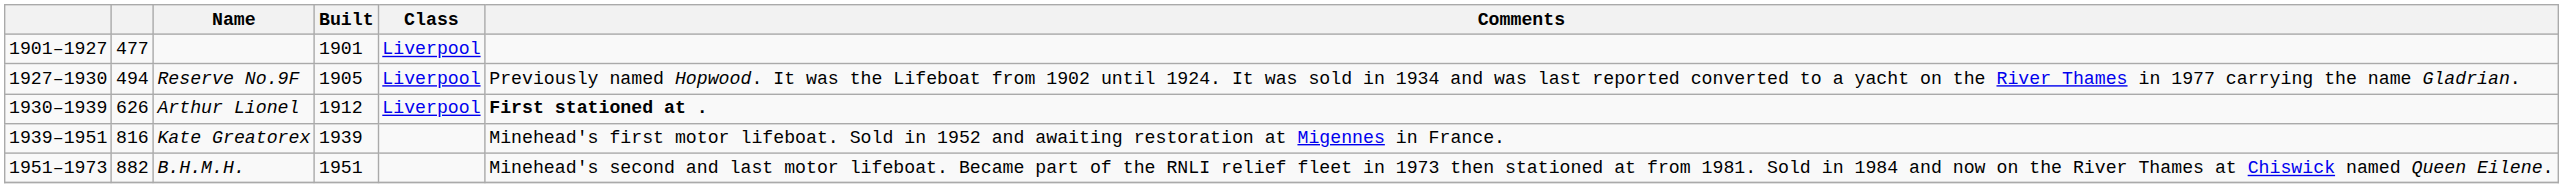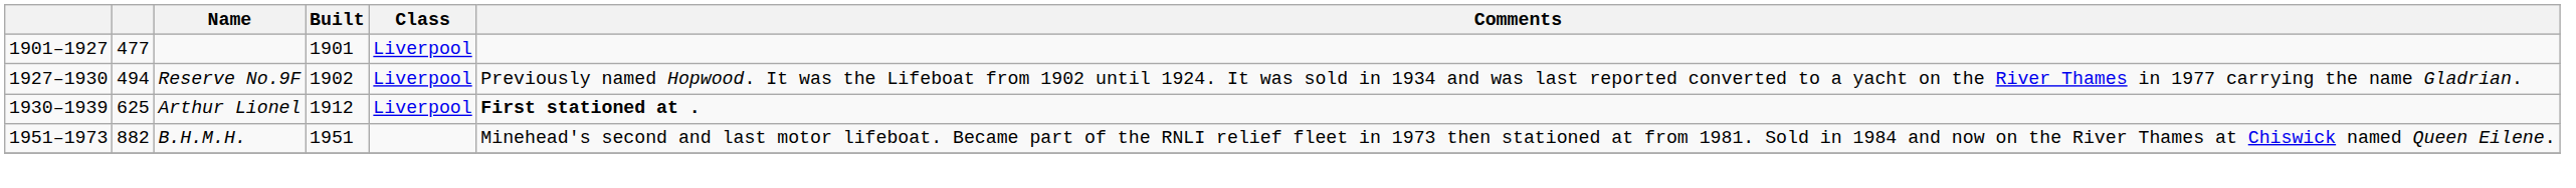Reserve No.9F | Built: 1905 -> 1902
Arthur Lionel | column 2: 626 -> 625
- row: 1939–1951 | 816 | Kate Greatorex | 1939 | Minehead's first motor lifeboat. Sold in 1952 and awaiting restoration at Migennes in France.
